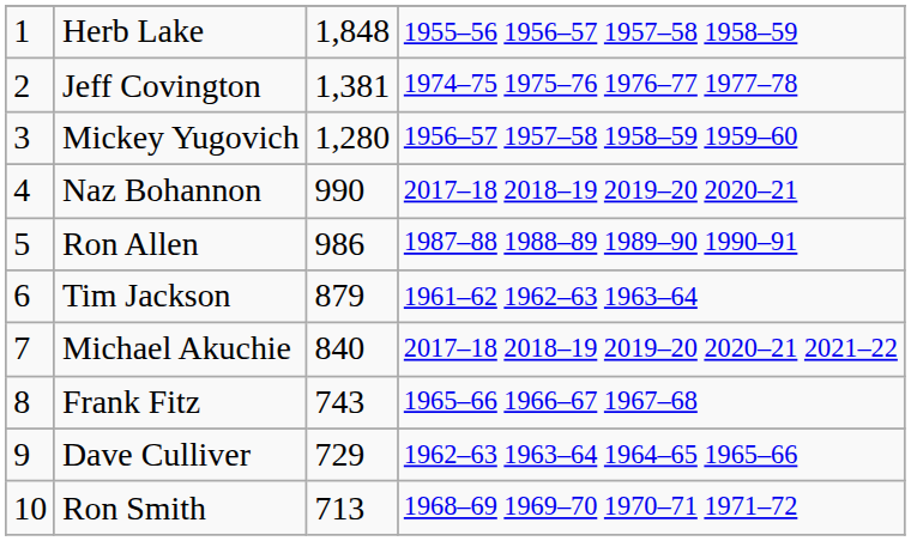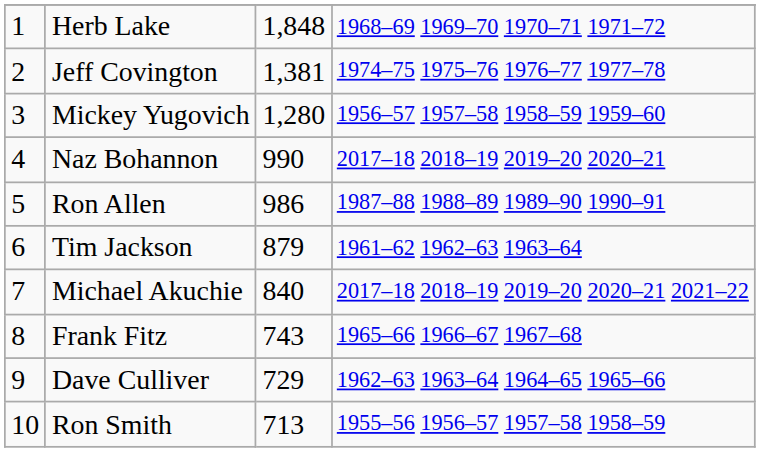Herb Lake | column 4: 1955–56 1956–57 1957–58 1958–59 -> 1968–69 1969–70 1970–71 1971–72
Ron Smith | column 4: 1968–69 1969–70 1970–71 1971–72 -> 1955–56 1956–57 1957–58 1958–59
